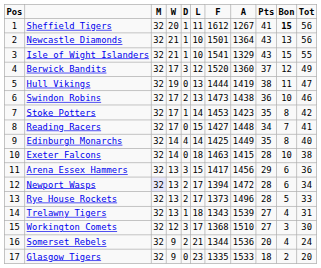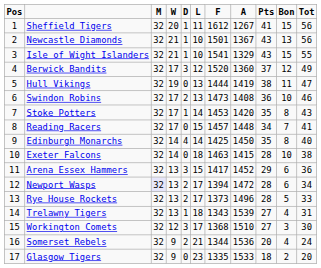Sheffield Tigers | Bon: bold -> normal
Newcastle Diamonds | A: 1364 -> 1367
Swindon Robins | A: 1438 -> 1408
Stoke Potters | A: 1423 -> 1420
Stoke Potters | Tot: 42 -> 43
Reading Racers | F: 1427 -> 1457
Edinburgh Monarchs | A: 1449 -> 1450
Arena Essex Hammers | A: 1456 -> 1452
